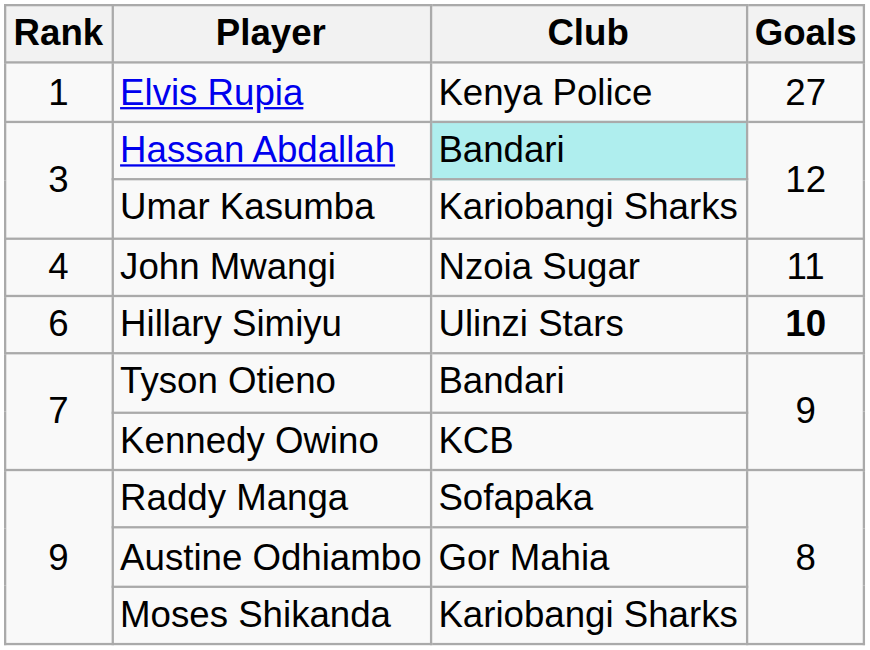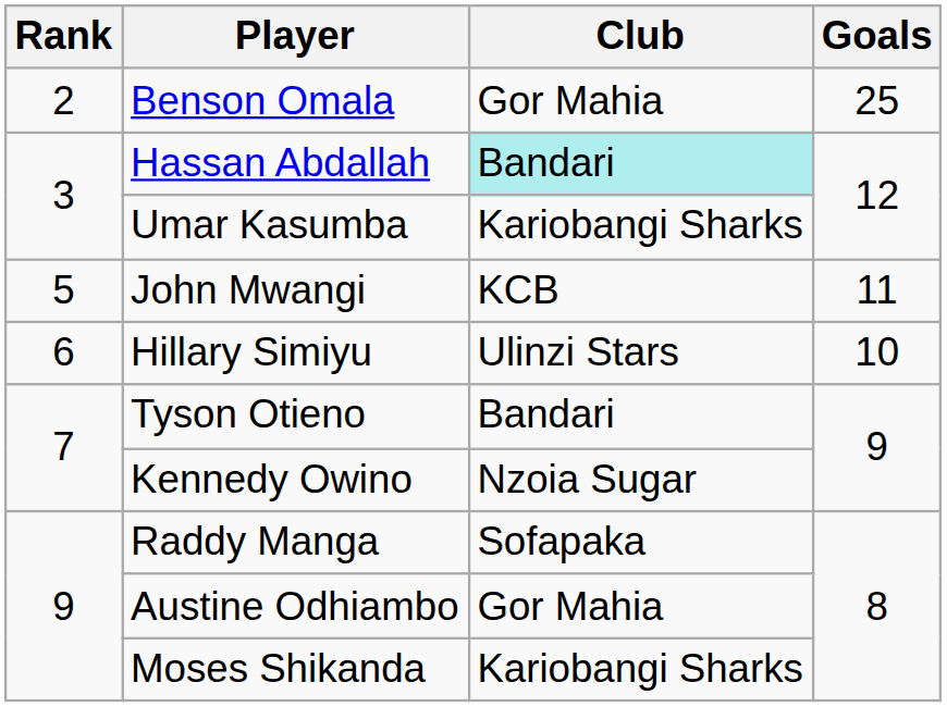- row: 1 | Elvis Rupia | Kenya Police | 27
+ row: 2 | Benson Omala | Gor Mahia | 25
John Mwangi | Rank: 4 -> 5
John Mwangi | Club: Nzoia Sugar -> KCB
Hillary Simiyu | Goals: bold -> normal
Kennedy Owino | Club: KCB -> Nzoia Sugar
